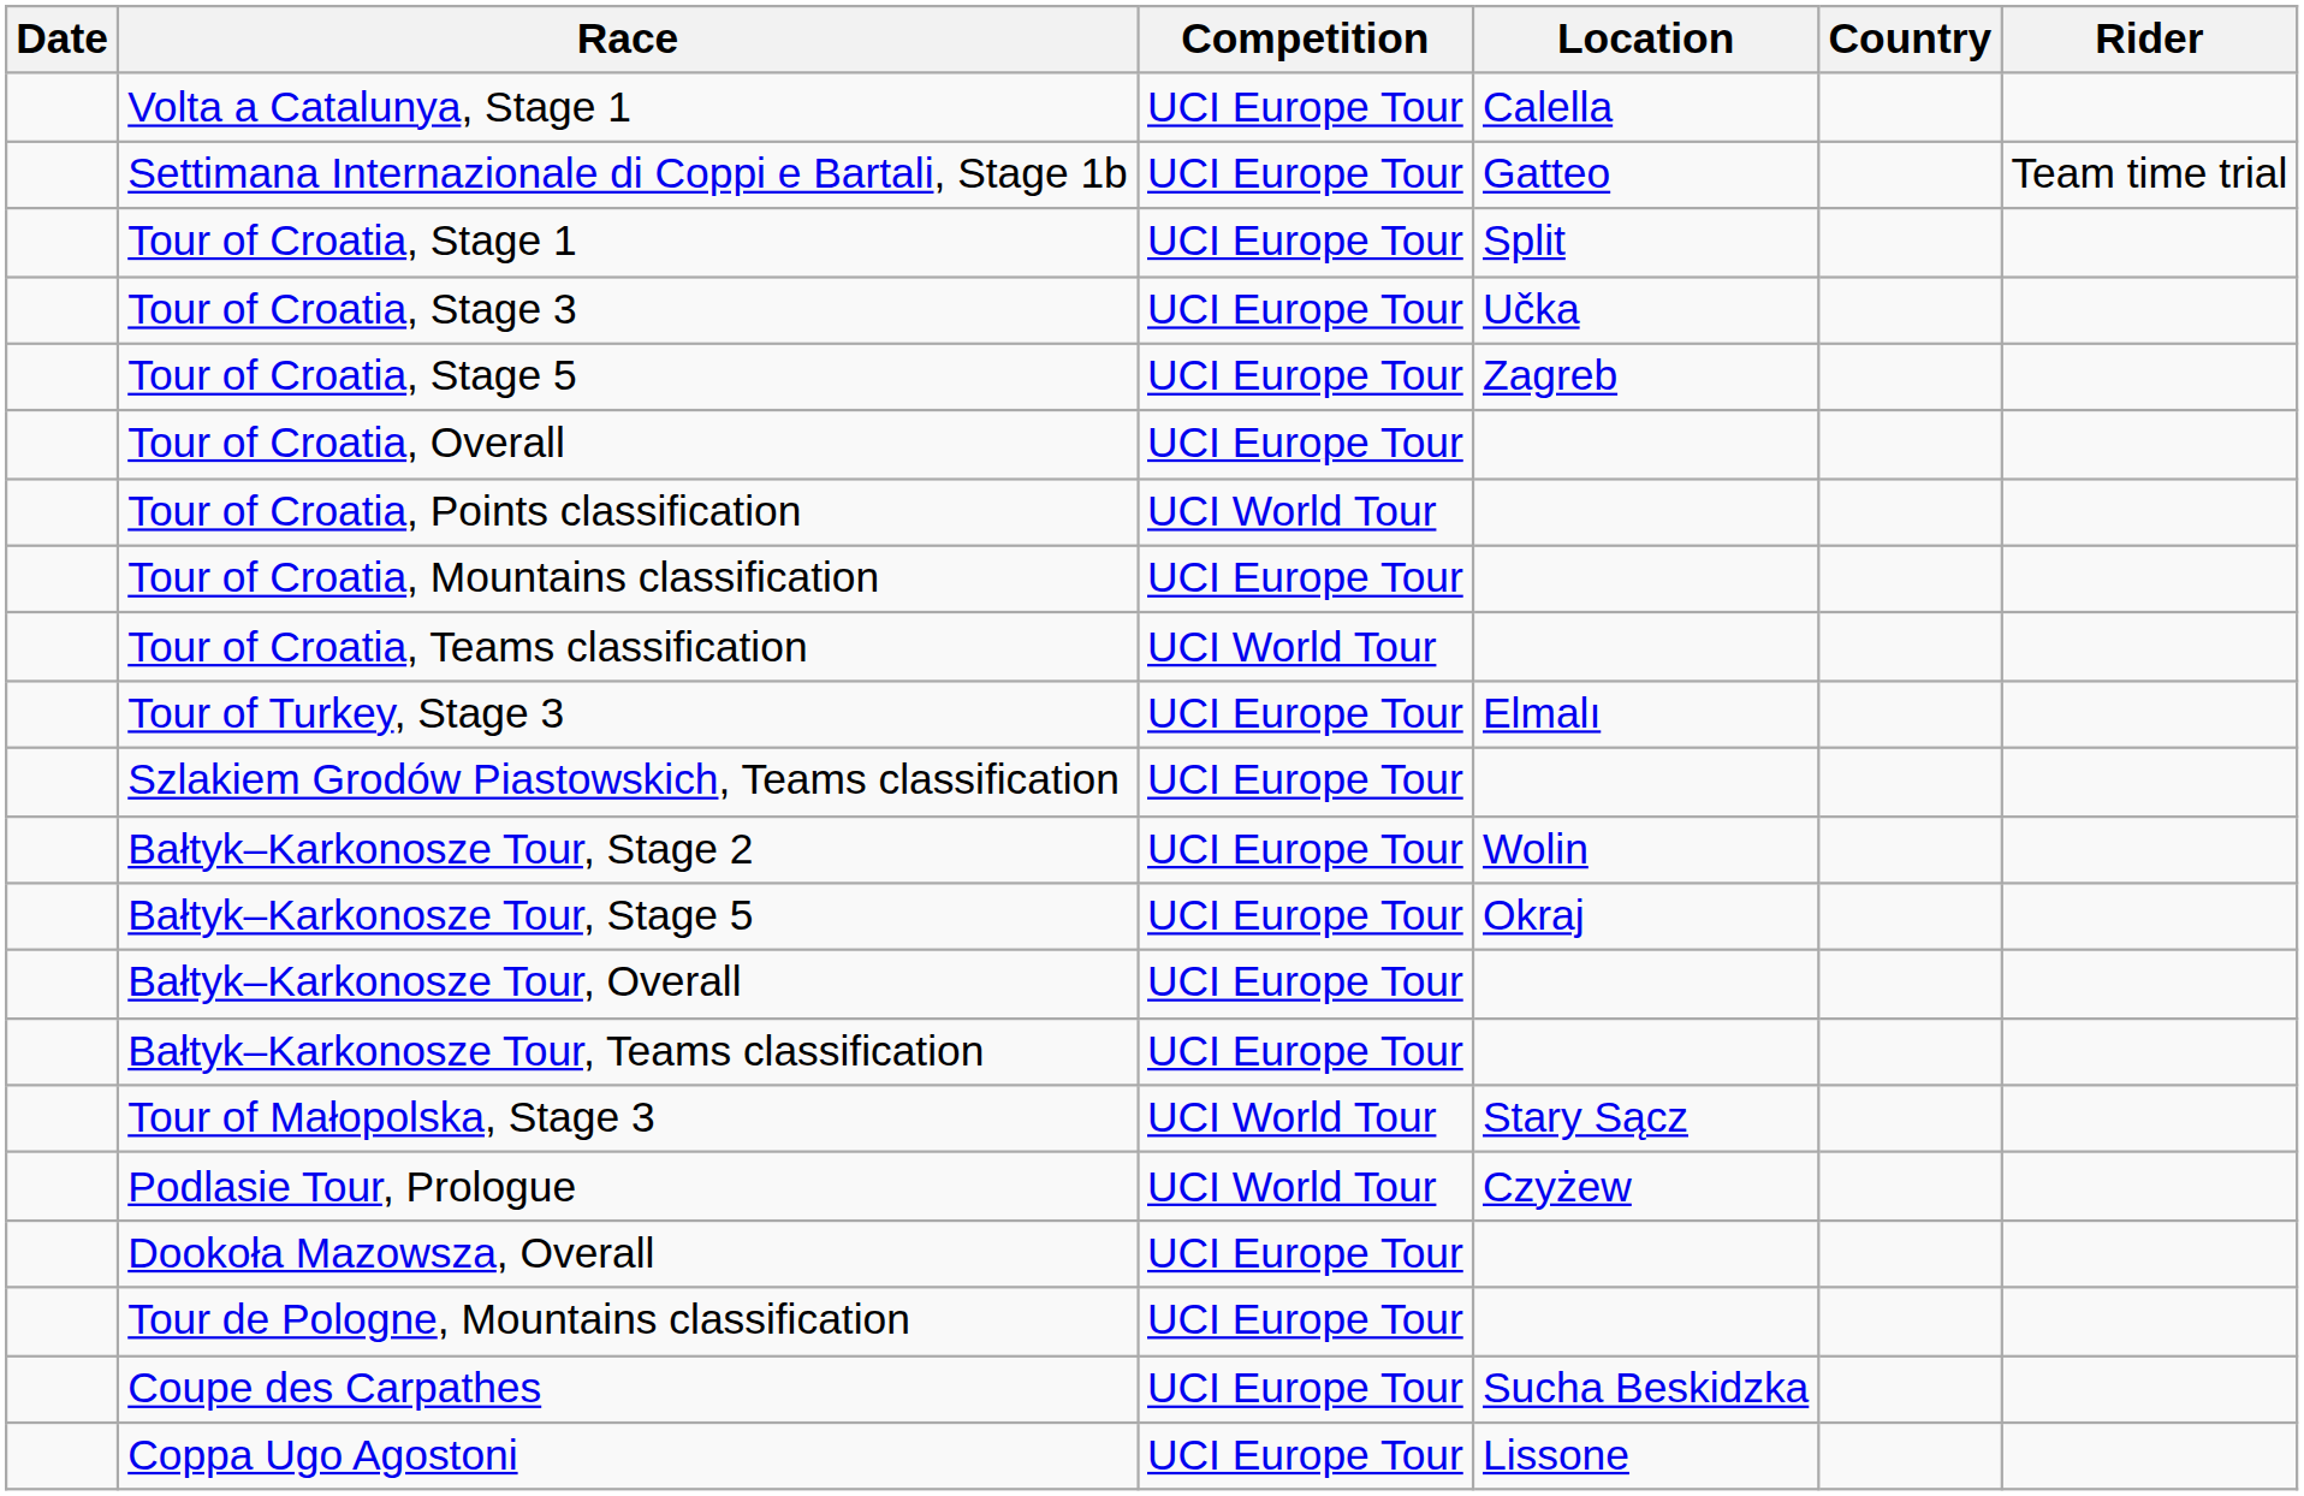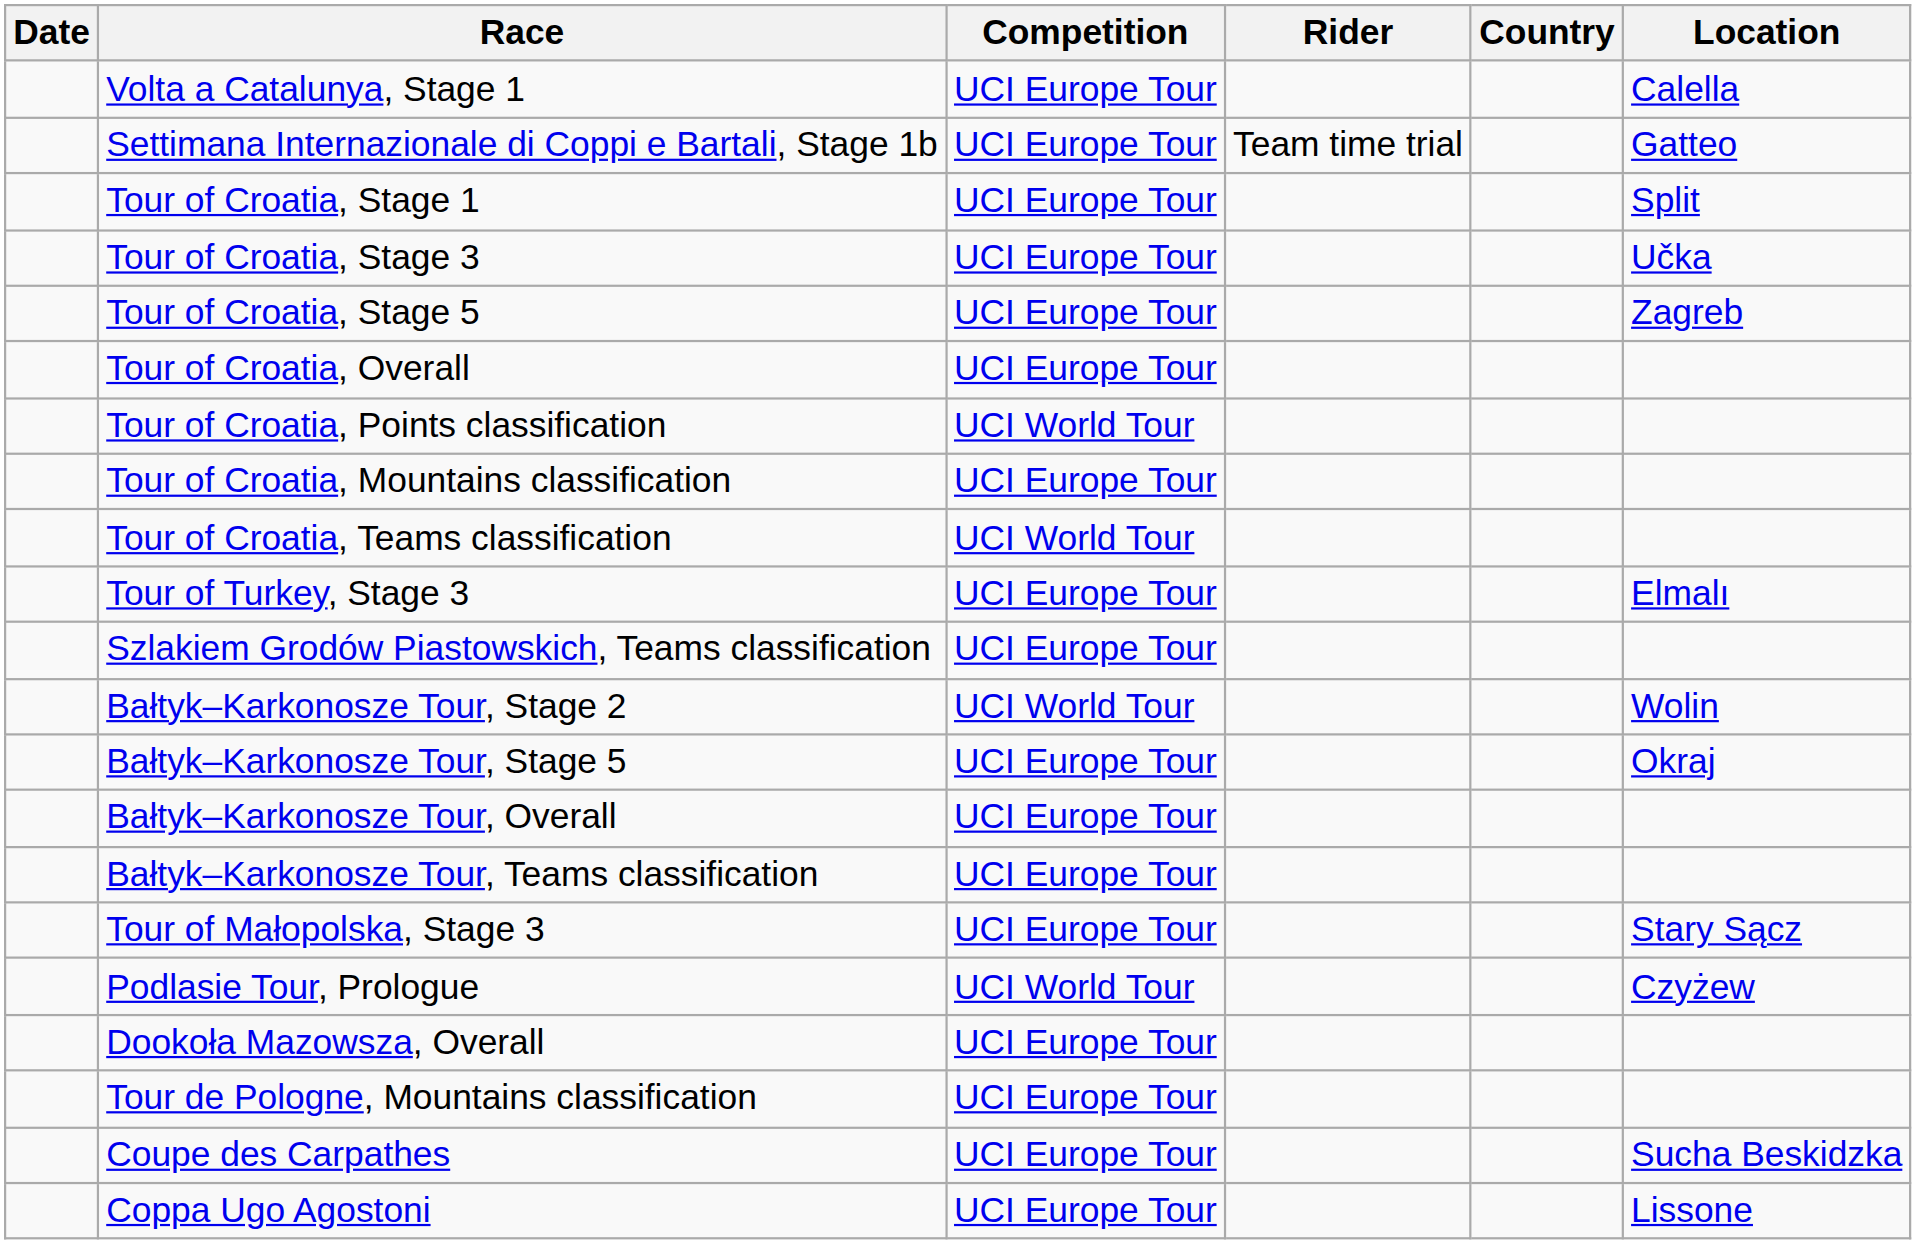columns swapped: Rider <-> Location
Bałtyk–Karkonosze Tour, Stage 2 | Competition: UCI Europe Tour -> UCI World Tour
Tour of Małopolska, Stage 3 | Competition: UCI World Tour -> UCI Europe Tour
